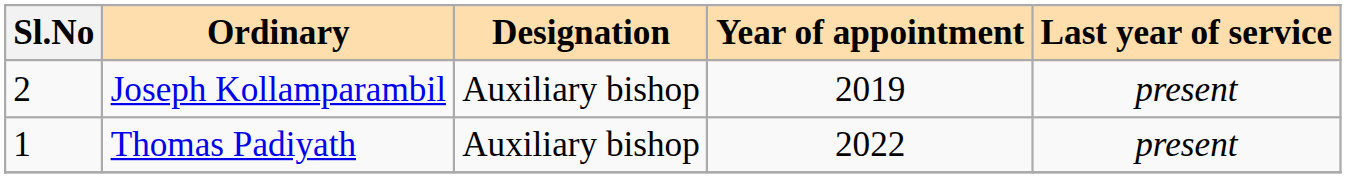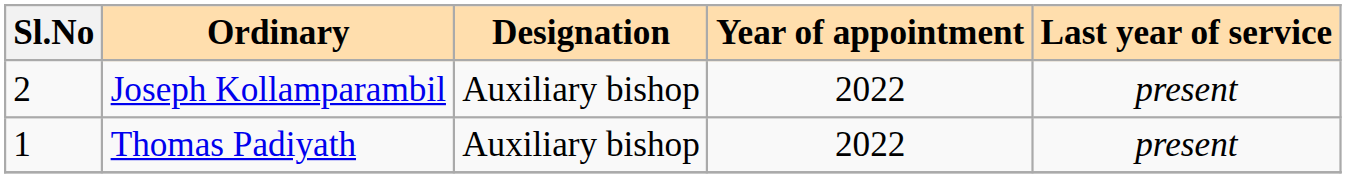Joseph Kollamparambil | Year of appointment: 2019 -> 2022
